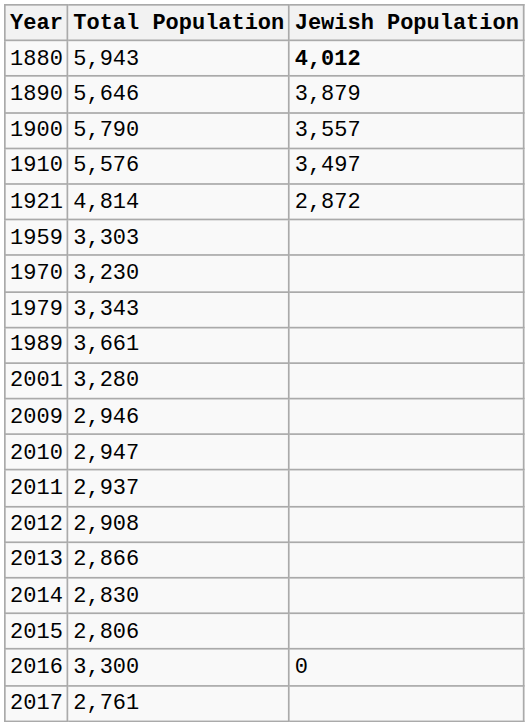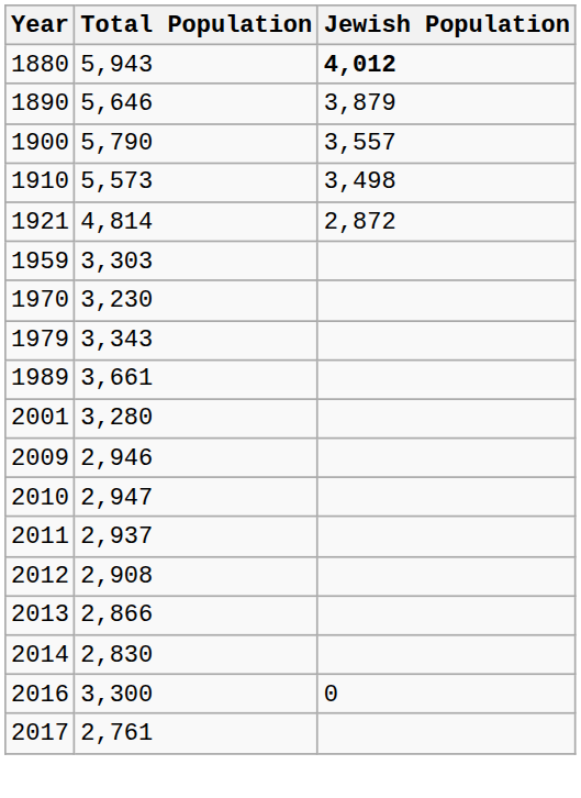1910 | Total Population: 5,576 -> 5,573
1910 | Jewish Population: 3,497 -> 3,498
- row: 2015 | 2,806
